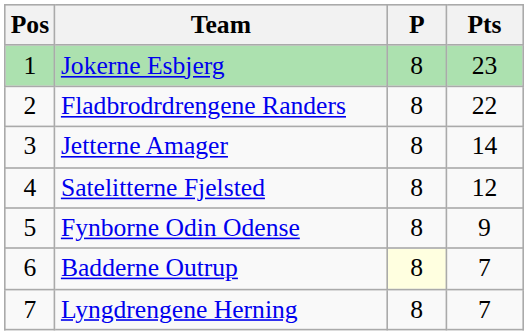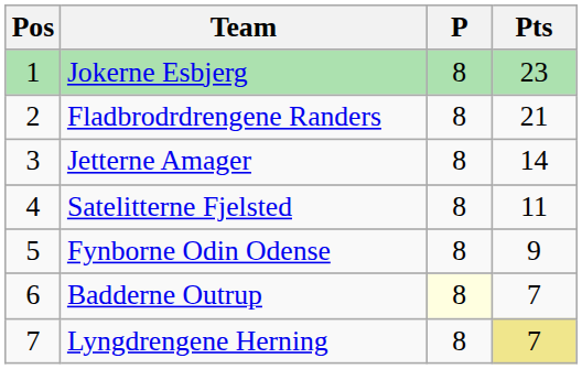Fladbrodrdrengene Randers | Pts: 22 -> 21
Satelitterne Fjelsted | Pts: 12 -> 11
Lyngdrengene Herning | Pts: no background -> khaki background
